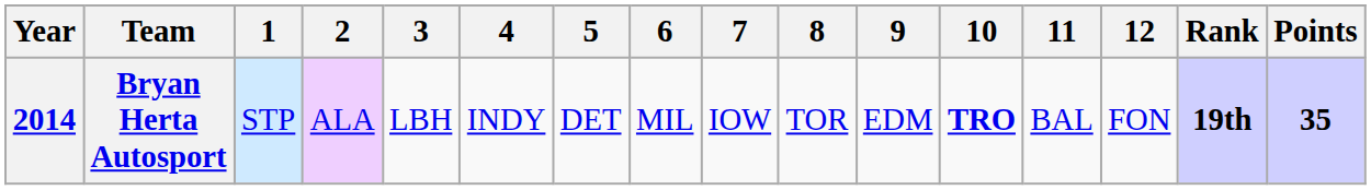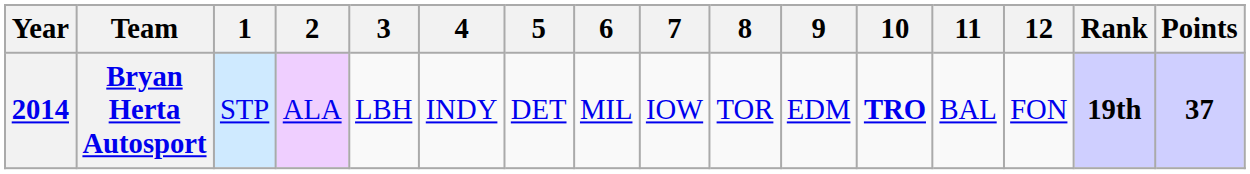Bryan Herta Autosport | Points: 35 -> 37
